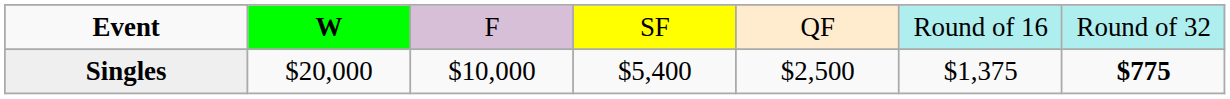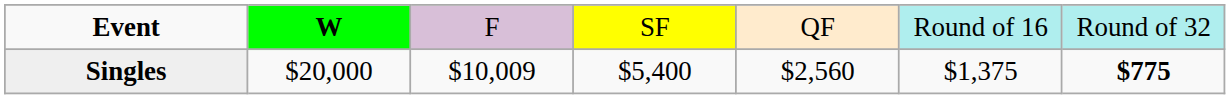Singles | column 3: $10,000 -> $10,009
Singles | column 5: $2,500 -> $2,560
